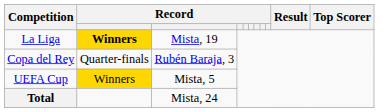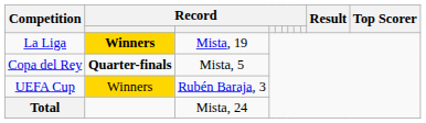Copa del Rey | column 2: normal -> bold
Copa del Rey | column 3: Rubén Baraja, 3 -> Mista, 5
UEFA Cup | column 3: Mista, 5 -> Rubén Baraja, 3
